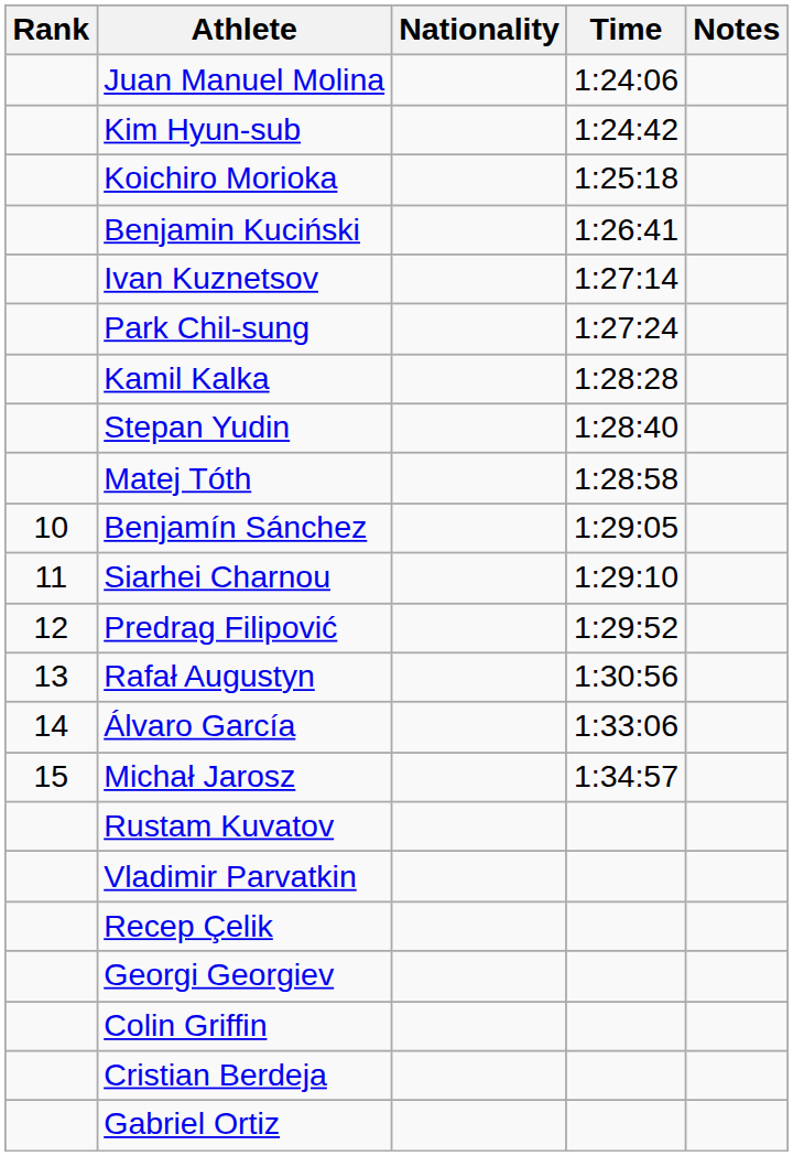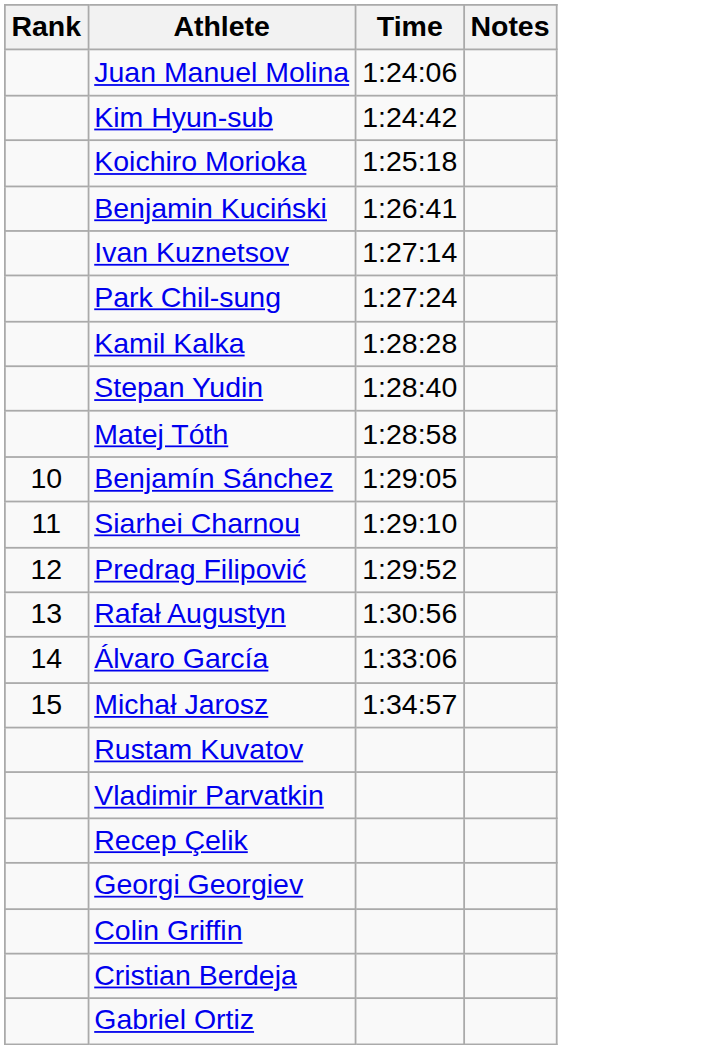- column: Nationality
